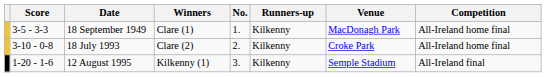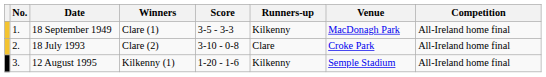columns swapped: No. <-> Score
18 July 1993 | Runners-up: Kilkenny -> Clare
12 August 1995 | Competition: All-Ireland final -> All-Ireland home final
